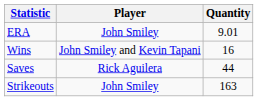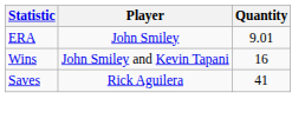Saves | Quantity: 44 -> 41
- row: Strikeouts | John Smiley | 163
